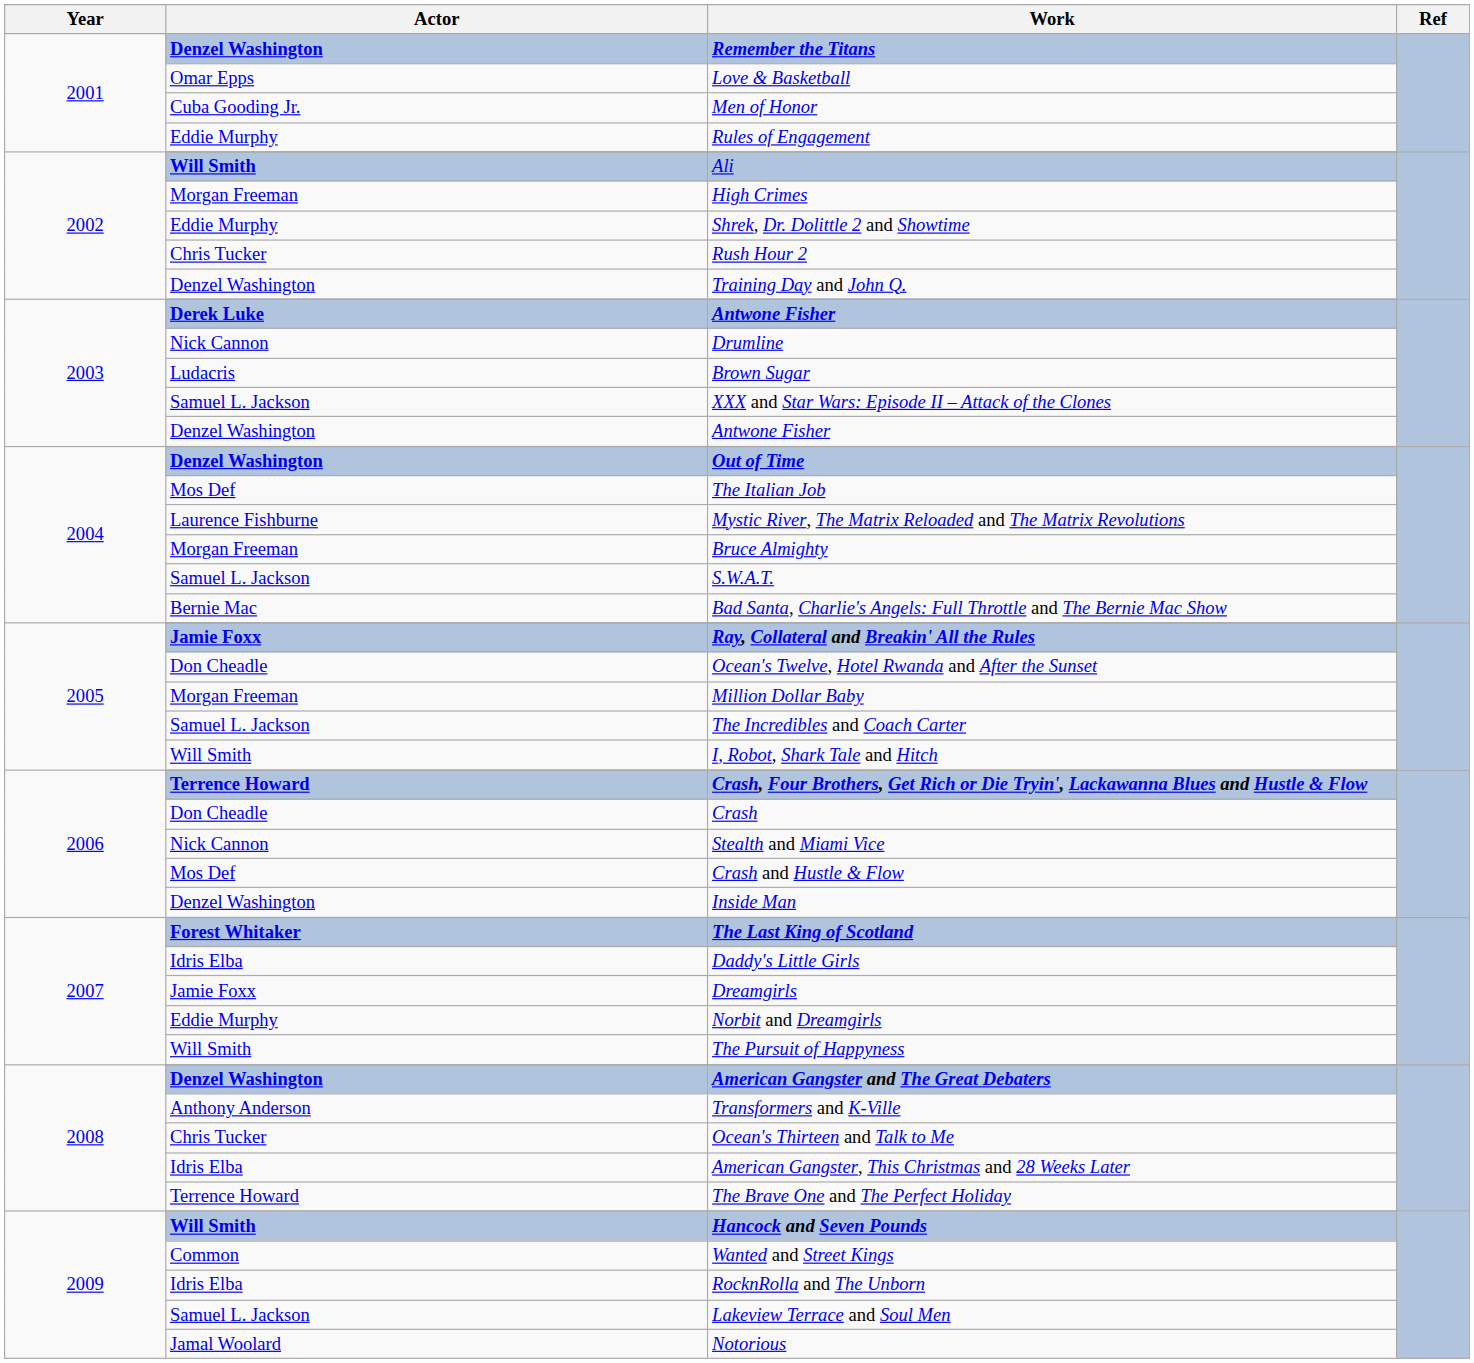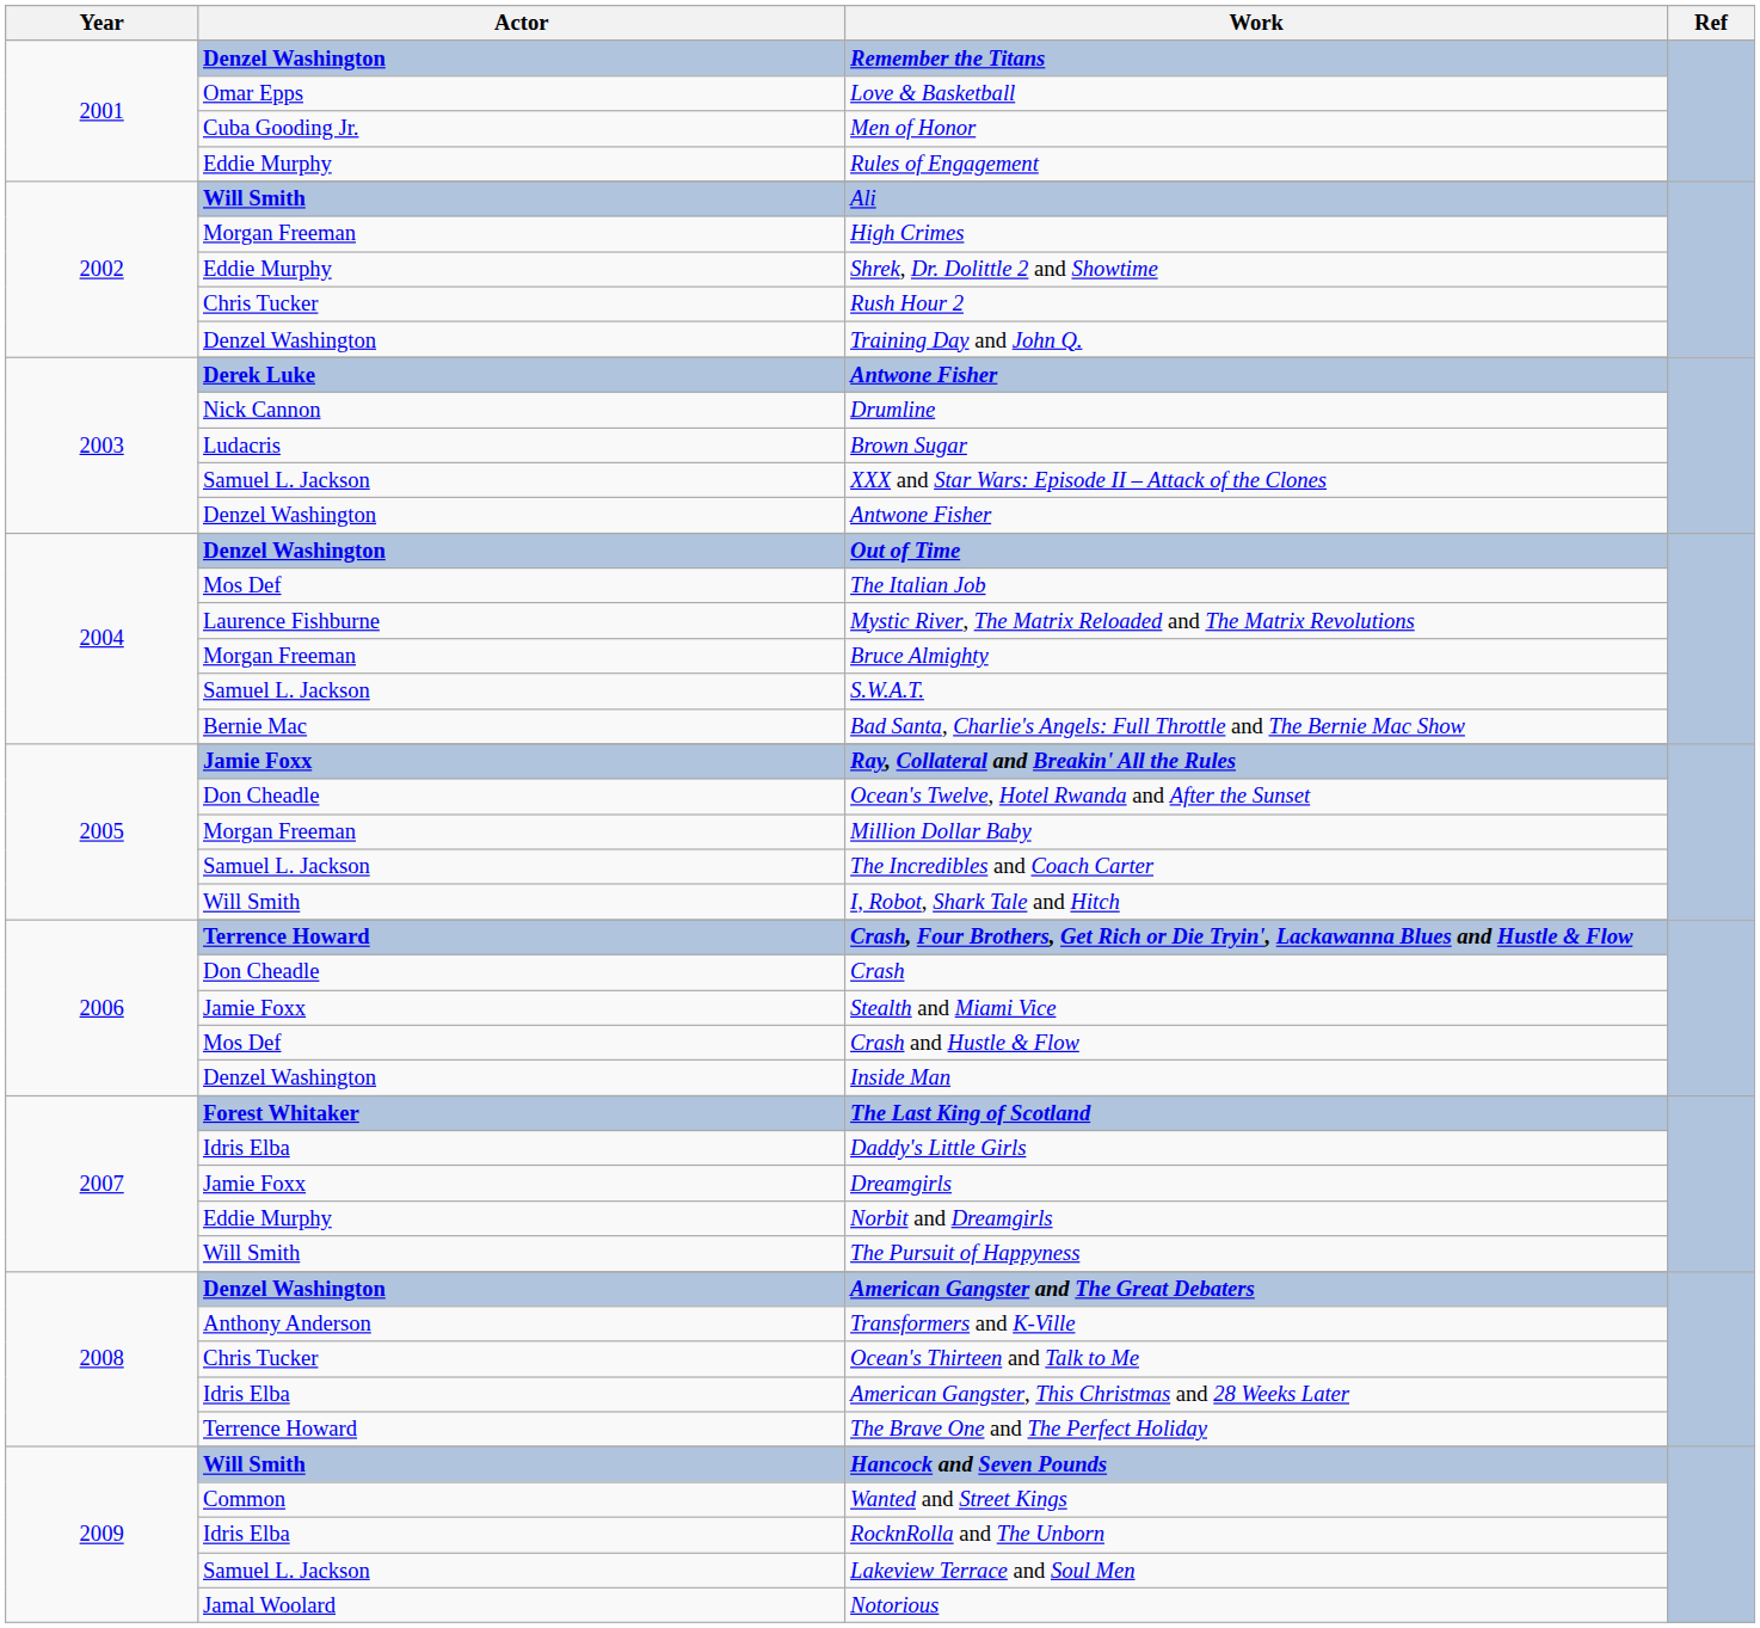Stealth and Miami Vice | Actor: Nick Cannon -> Jamie Foxx
